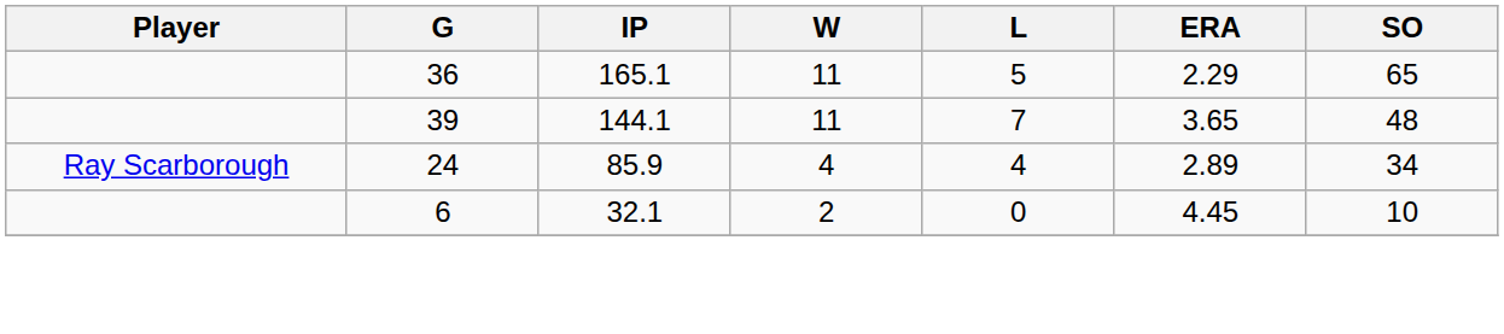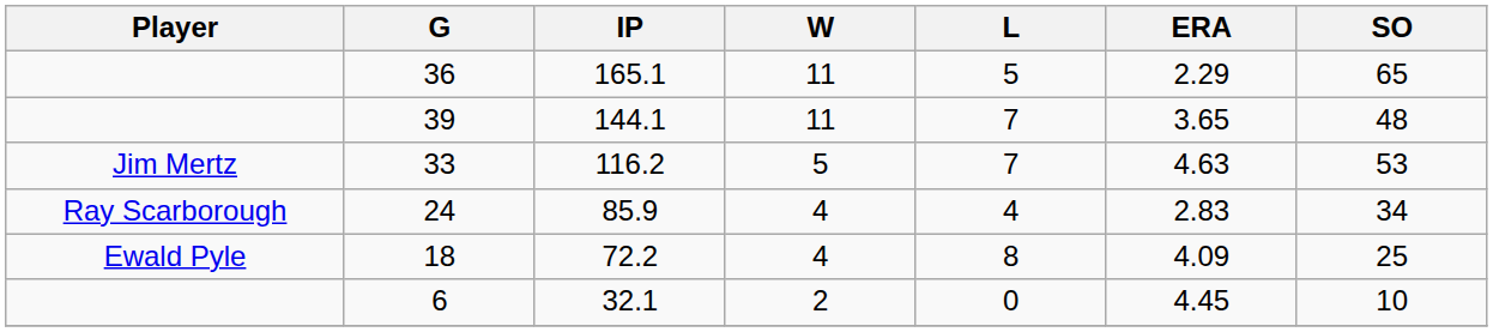+ row: Jim Mertz | 33 | 116.2 | 5 | 7 | 4.63 | 53
24 | ERA: 2.89 -> 2.83
+ row: Ewald Pyle | 18 | 72.2 | 4 | 8 | 4.09 | 25
